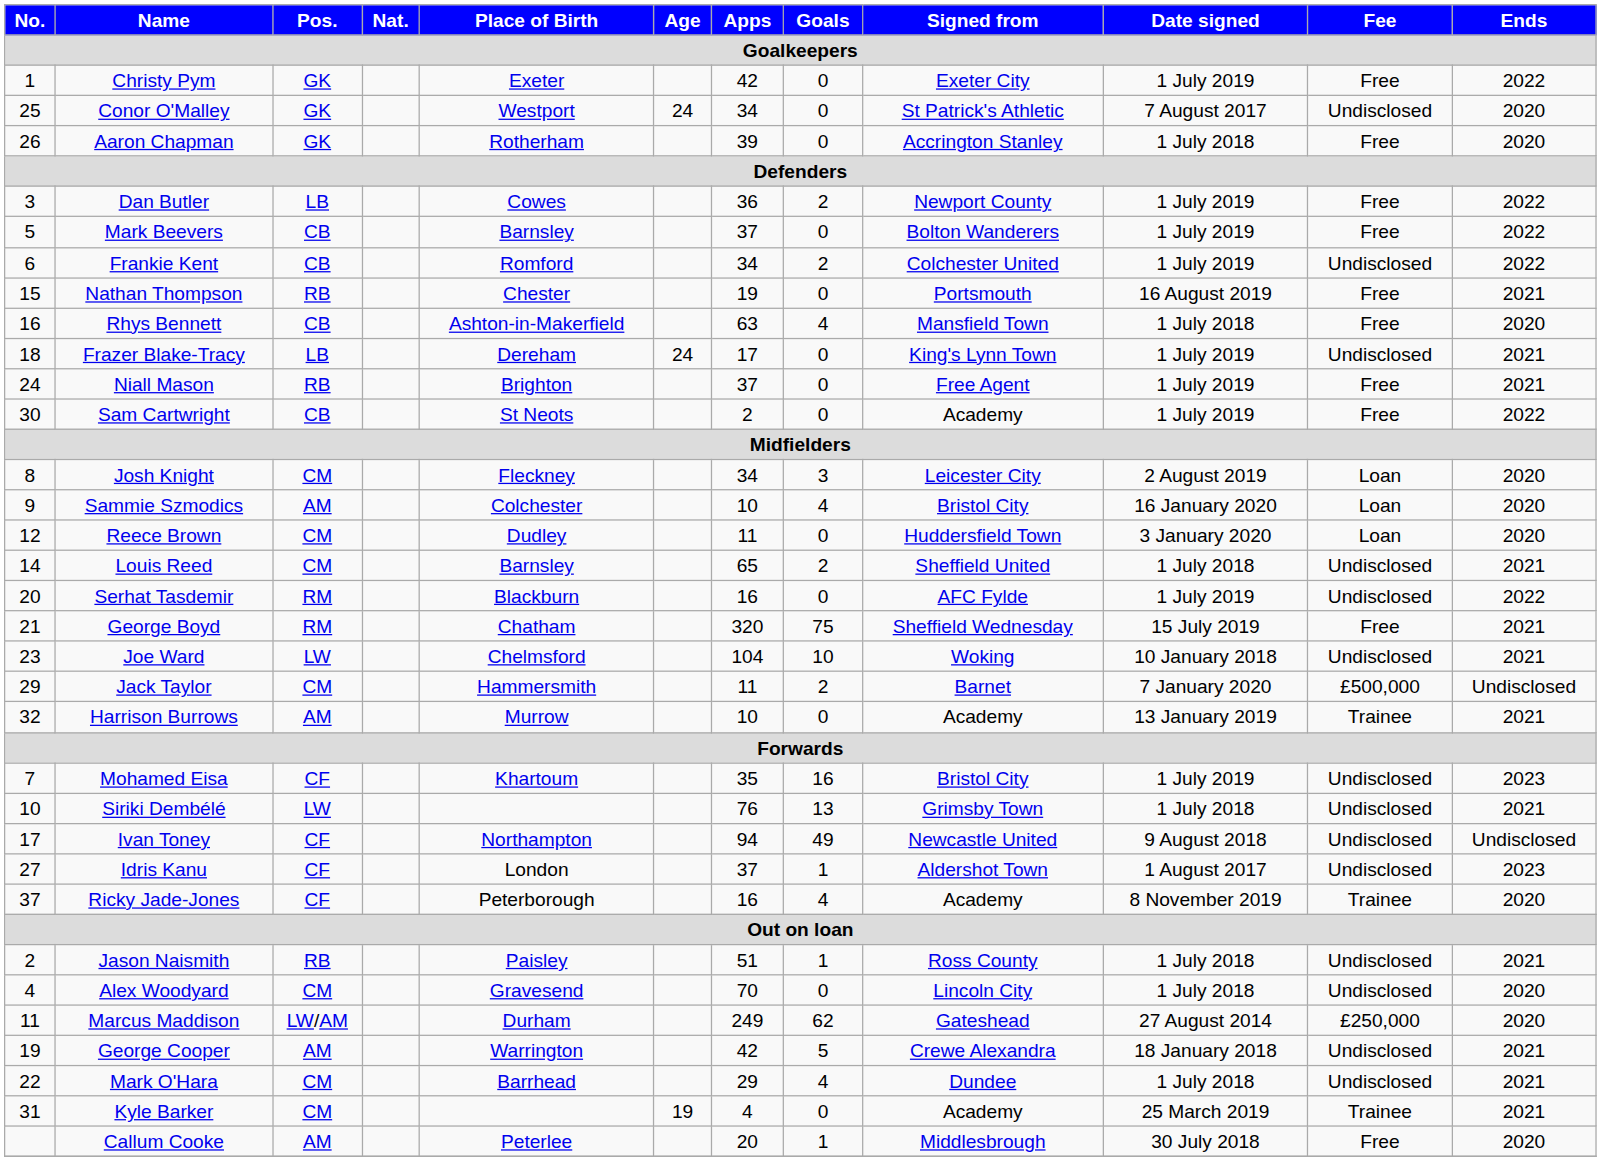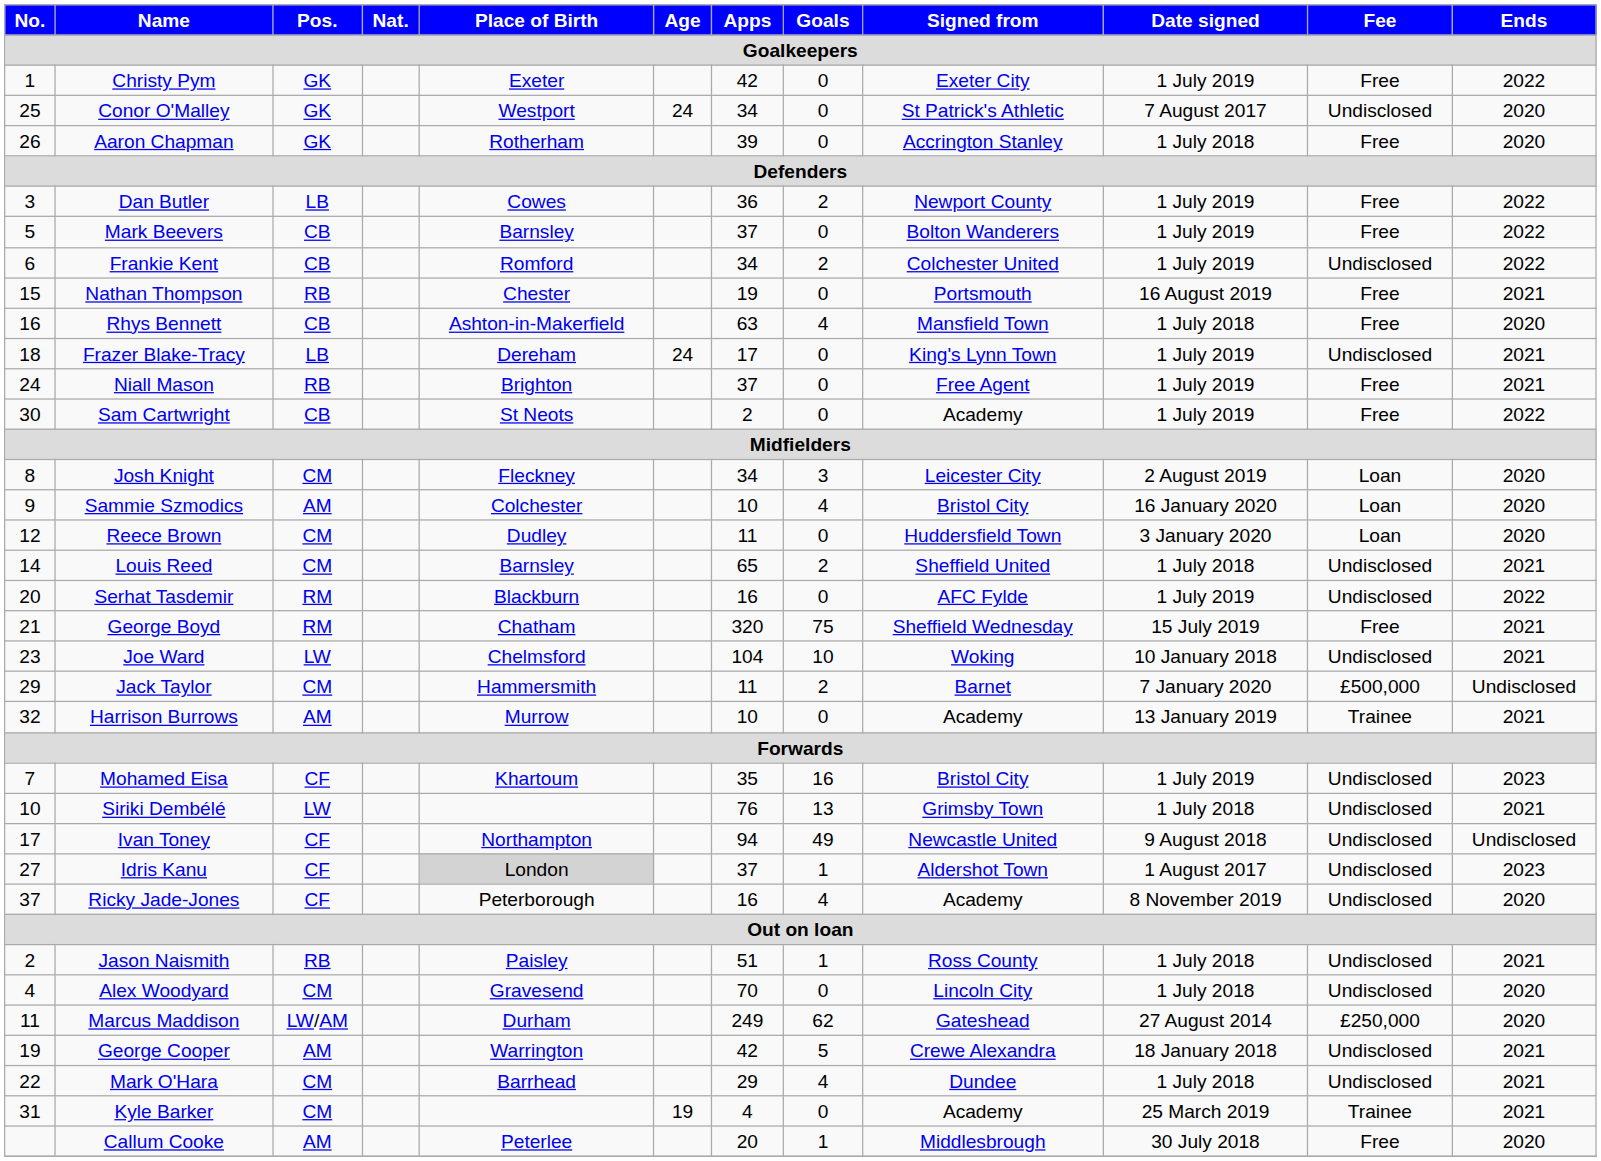Idris Kanu | Place of Birth: no background -> lightgrey background
Ricky Jade-Jones | Fee: Trainee -> Undisclosed
